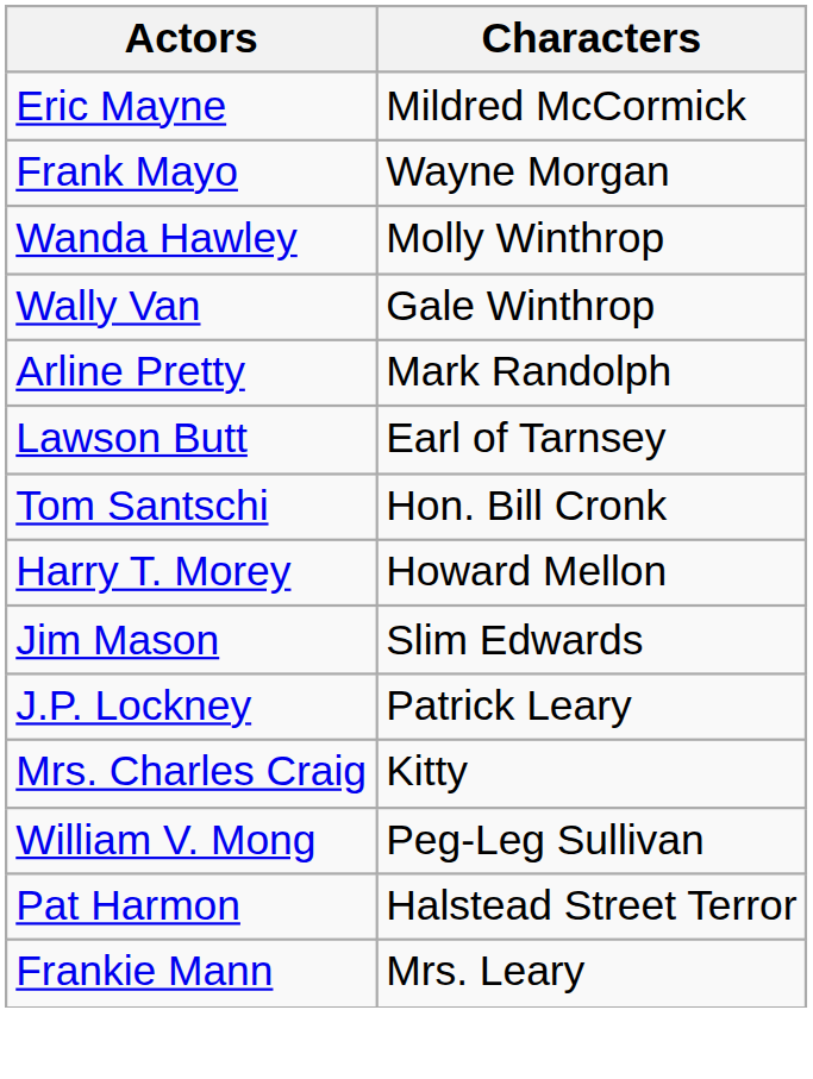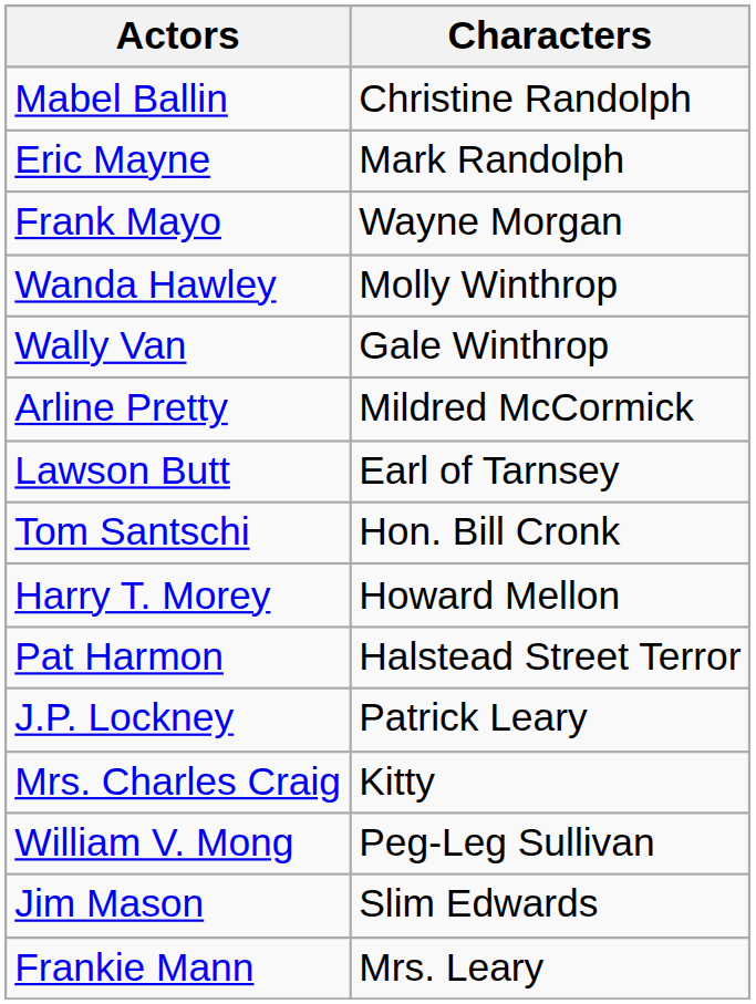+ row: Mabel Ballin | Christine Randolph
Eric Mayne | Characters: Mildred McCormick -> Mark Randolph
Arline Pretty | Characters: Mark Randolph -> Mildred McCormick
rows swapped: Jim Mason <-> Pat Harmon
